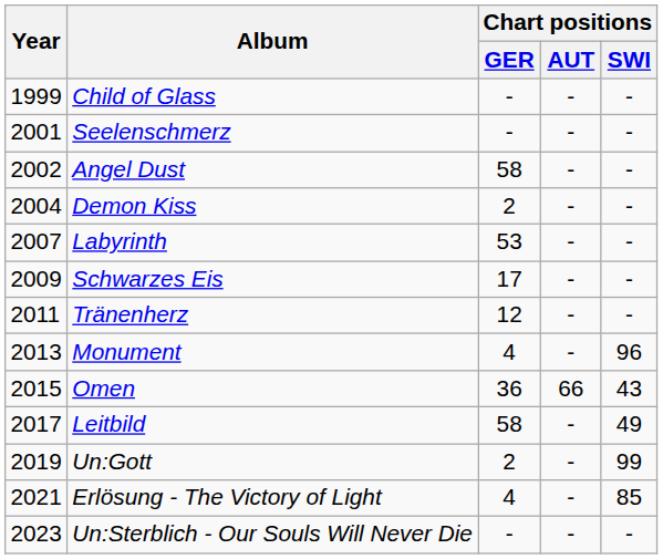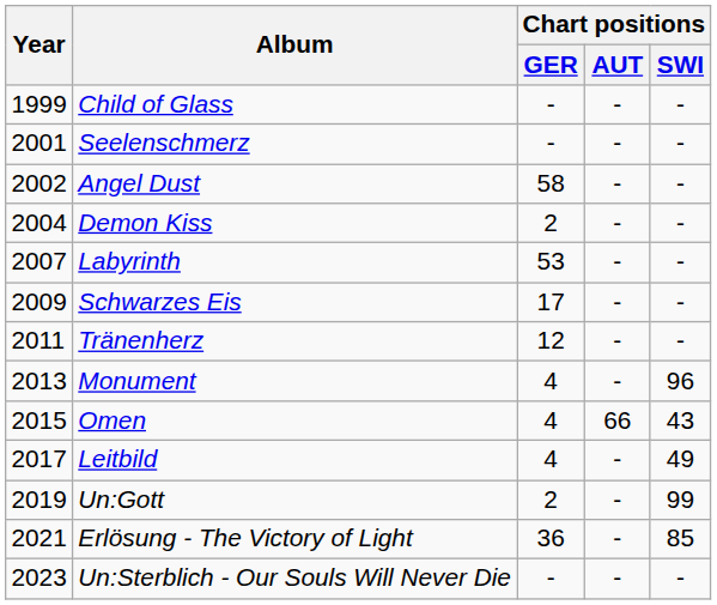Omen | Chart positions / GER: 36 -> 4
Leitbild | Chart positions / GER: 58 -> 4
Erlösung - The Victory of Light | Chart positions / GER: 4 -> 36
